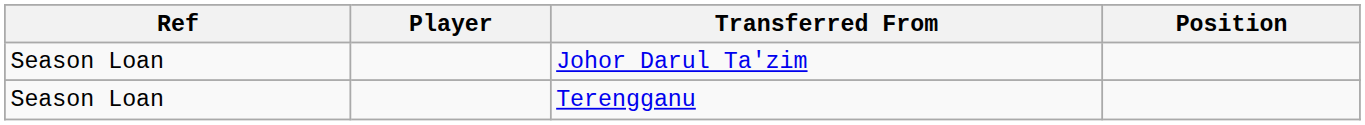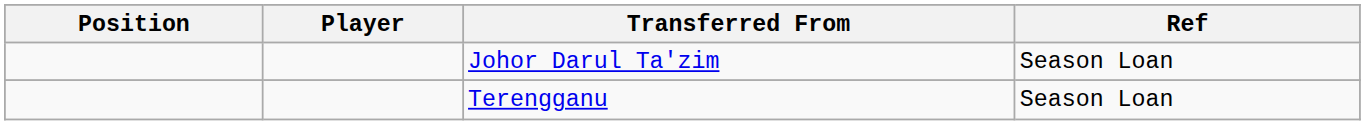columns swapped: Position <-> Ref
